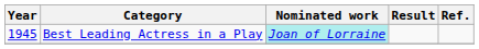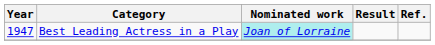Best Leading Actress in a Play | Year: 1945 -> 1947
